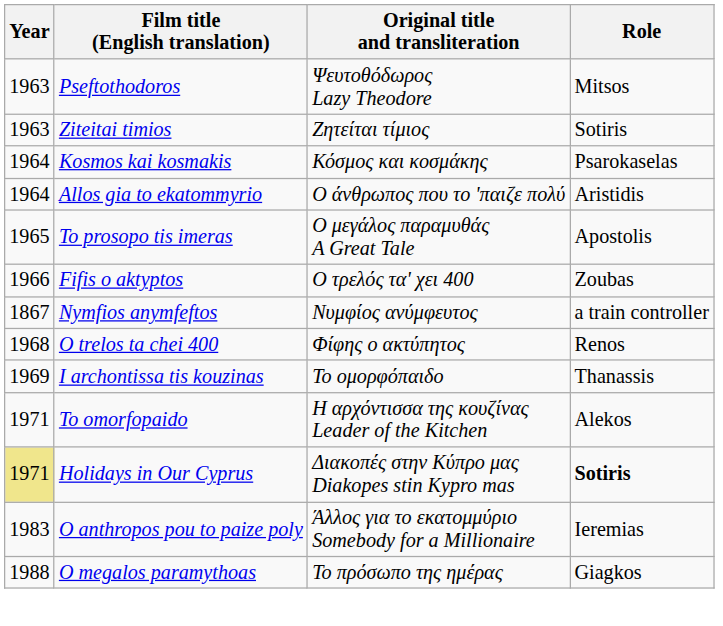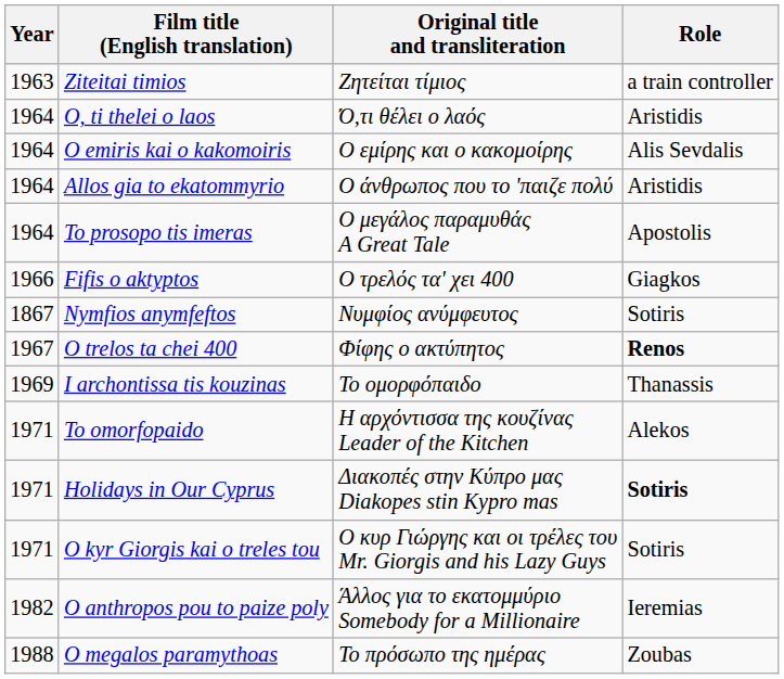- row: 1963 | Pseftothodoros | Ψευτοθόδωρος Lazy Theodore | Mitsos
Ziteitai timios | Role: Sotiris -> a train controller
- row: 1964 | Kosmos kai kosmakis | Κόσμος και κοσμάκης | Psarokaselas
+ row: 1964 | O, ti thelei o laos | Ό,τι θέλει ο λαός | Aristidis
+ row: 1964 | O emiris kai o kakomoiris | Ο εμίρης και ο κακομοίρης | Alis Sevdalis
To prosopo tis imeras | Year: 1965 -> 1964
Fifis o aktyptos | Role: Zoubas -> Giagkos
Nymfios anymfeftos | Role: a train controller -> Sotiris
O trelos ta chei 400 | Year: 1968 -> 1967
O trelos ta chei 400 | Role: normal -> bold
Holidays in Our Cyprus | Year: khaki background -> no background
+ row: 1971 | O kyr Giorgis kai o treles tou | Ο κυρ Γιώργης και οι τρέλες του Mr. Giorgis and his Lazy Guys | Sotiris
O anthropos pou to paize poly | Year: 1983 -> 1982
O megalos paramythoas | Role: Giagkos -> Zoubas
